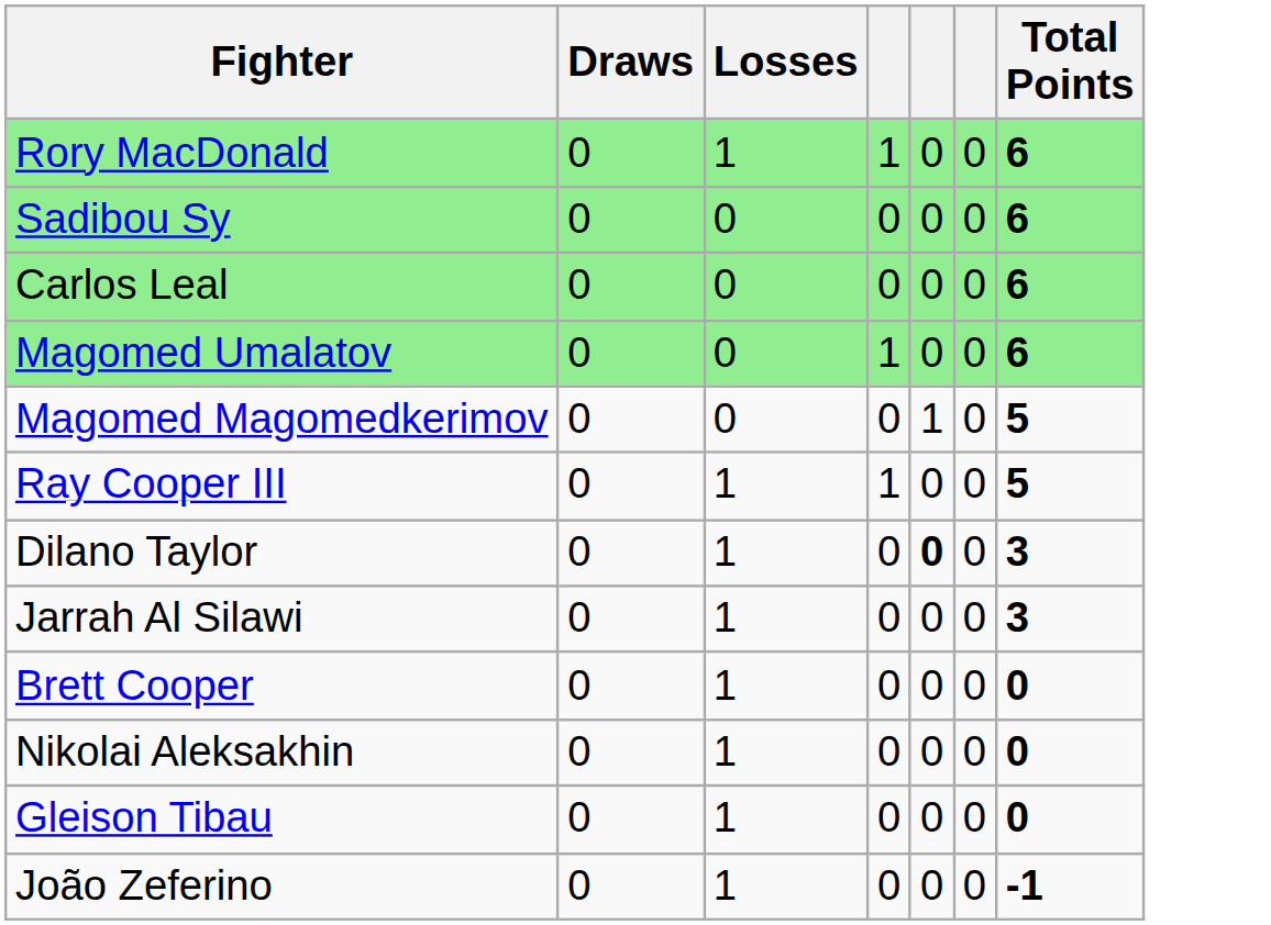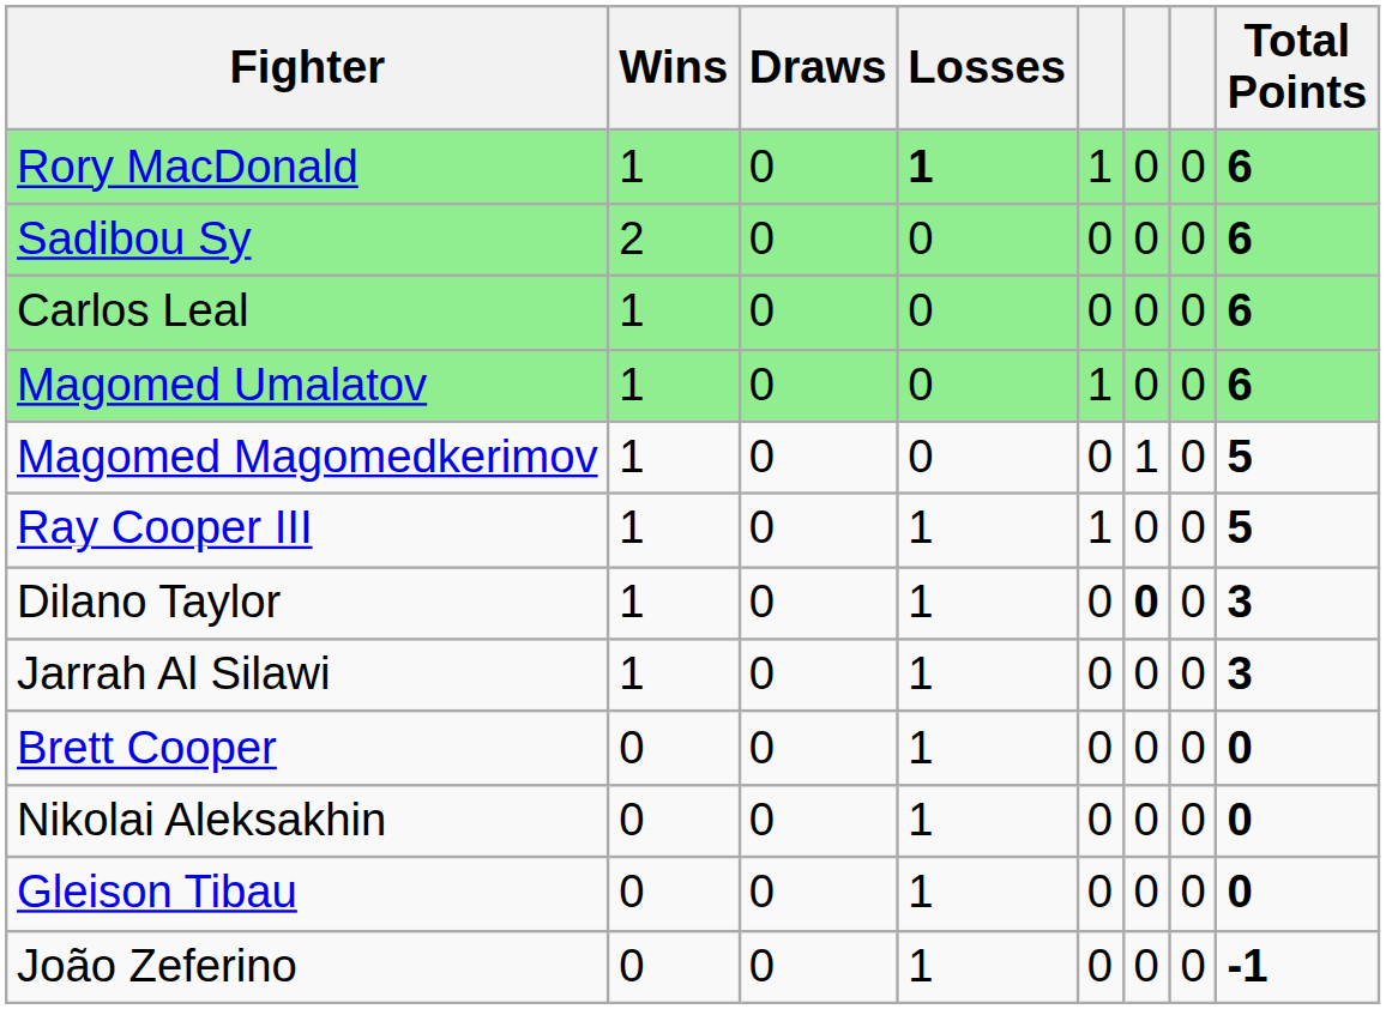+ column: Wins | 1 | 2 | 1 | 1 | 1 | 1 | 1 | 1 | 0 | 0 | 0 | 0
Rory MacDonald | Losses: normal -> bold
